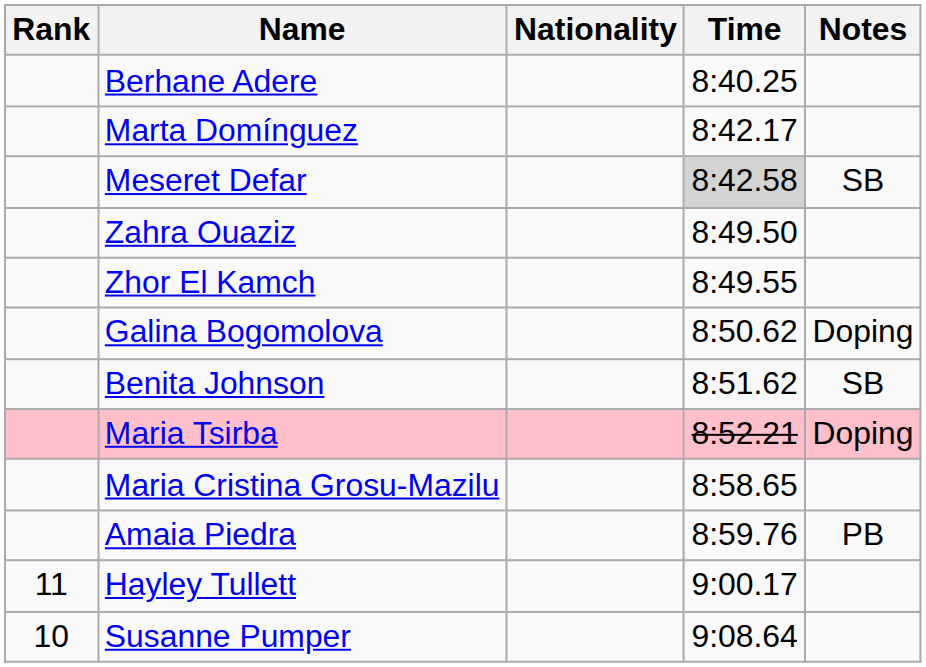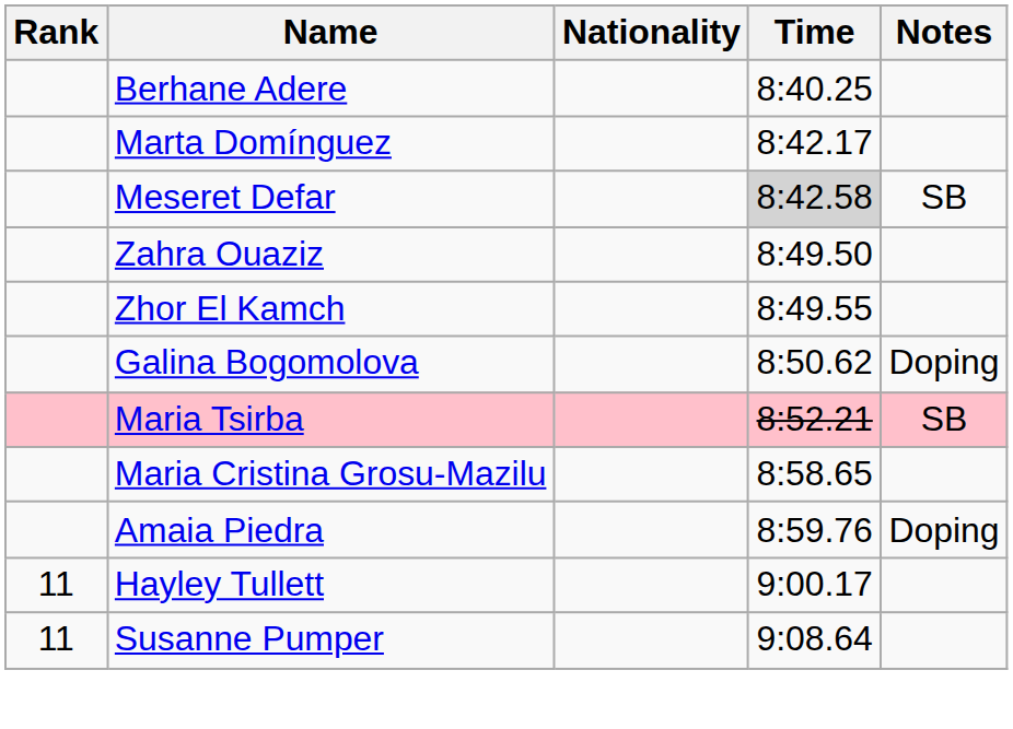- row: Benita Johnson | 8:51.62 | SB
Maria Tsirba | Notes: Doping -> SB
Amaia Piedra | Notes: PB -> Doping
Susanne Pumper | Rank: 10 -> 11
